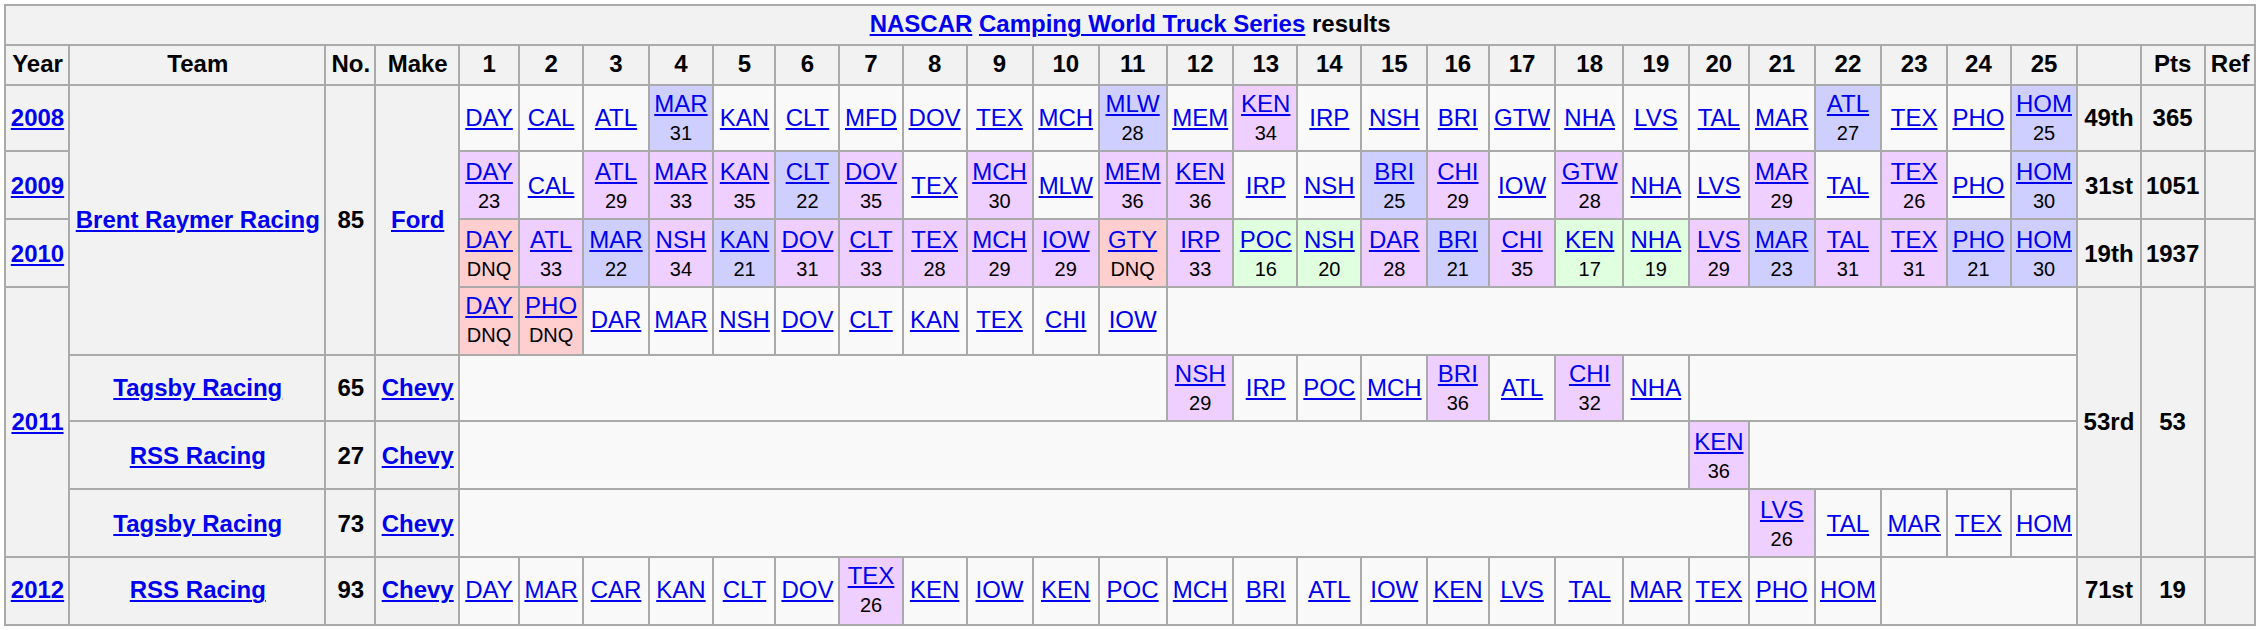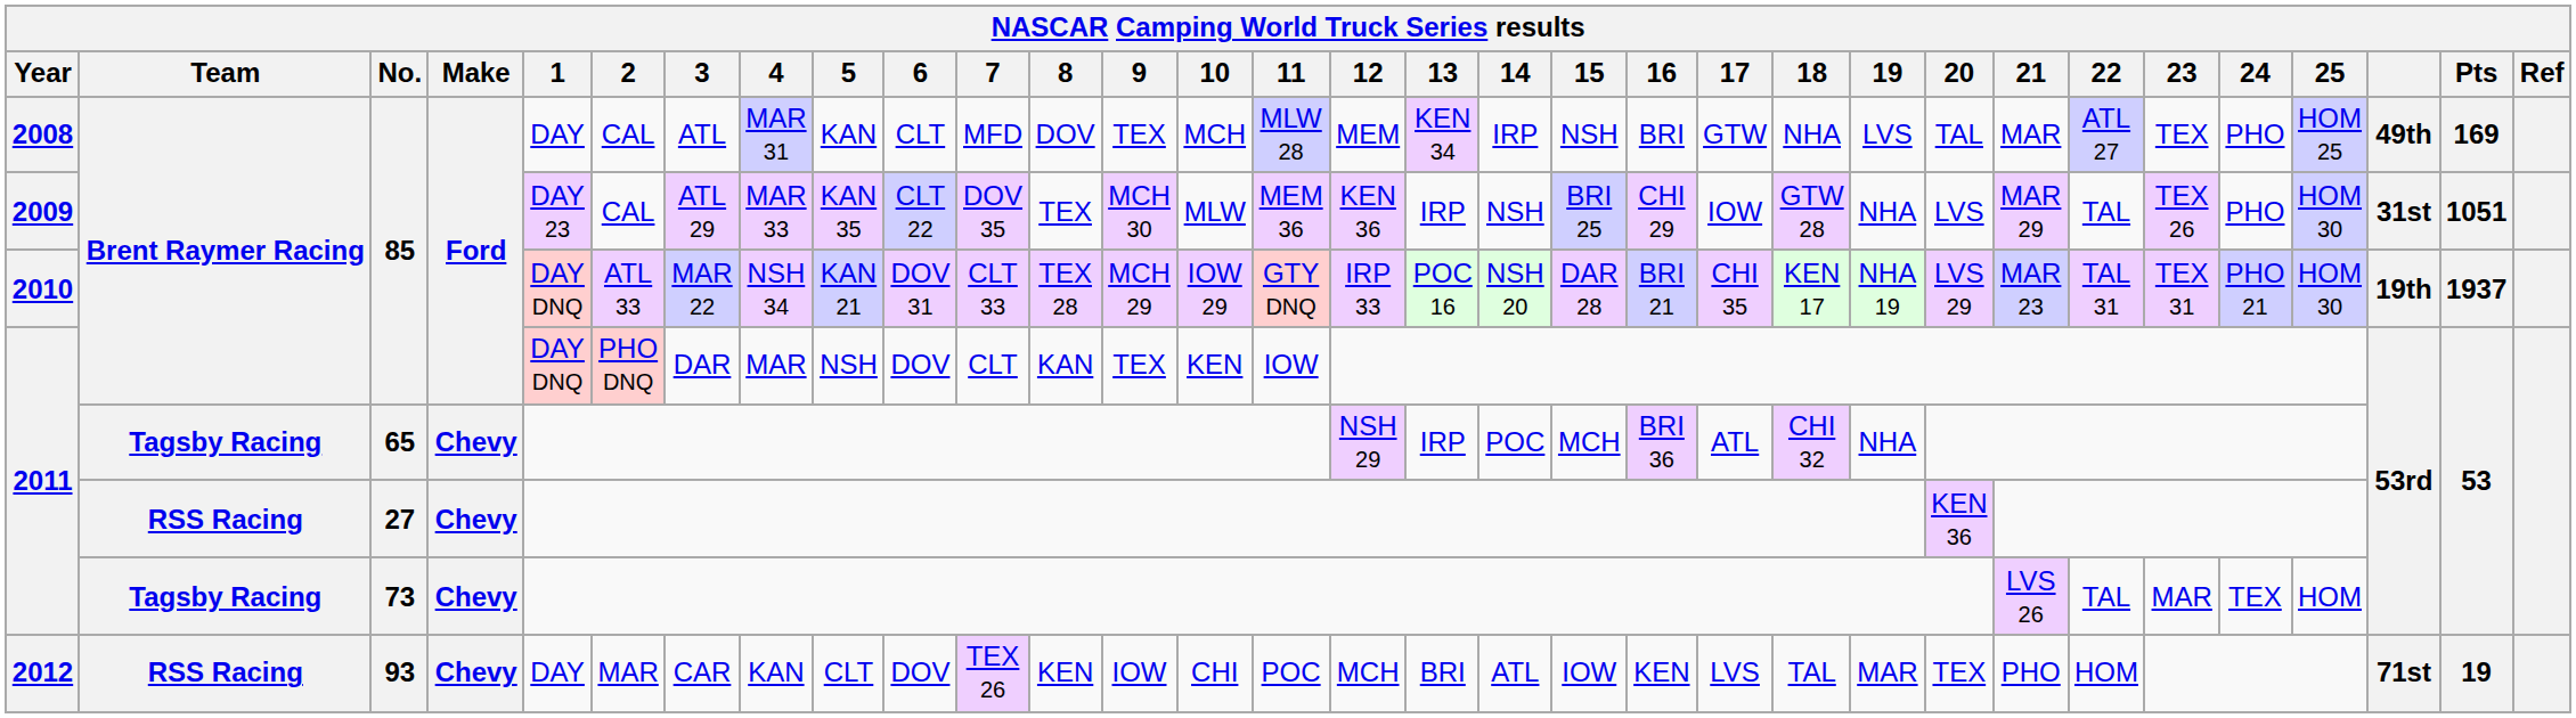2008 | Pts: 365 -> 169
2011 / 85 | 10: CHI -> KEN
2012 | 10: KEN -> CHI
